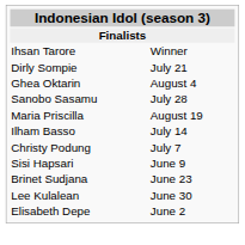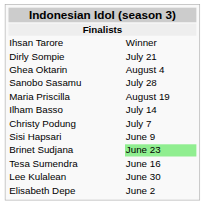Brinet Sudjana | column 2: no background -> lightgreen background
+ row: Tesa Sumendra | June 16
